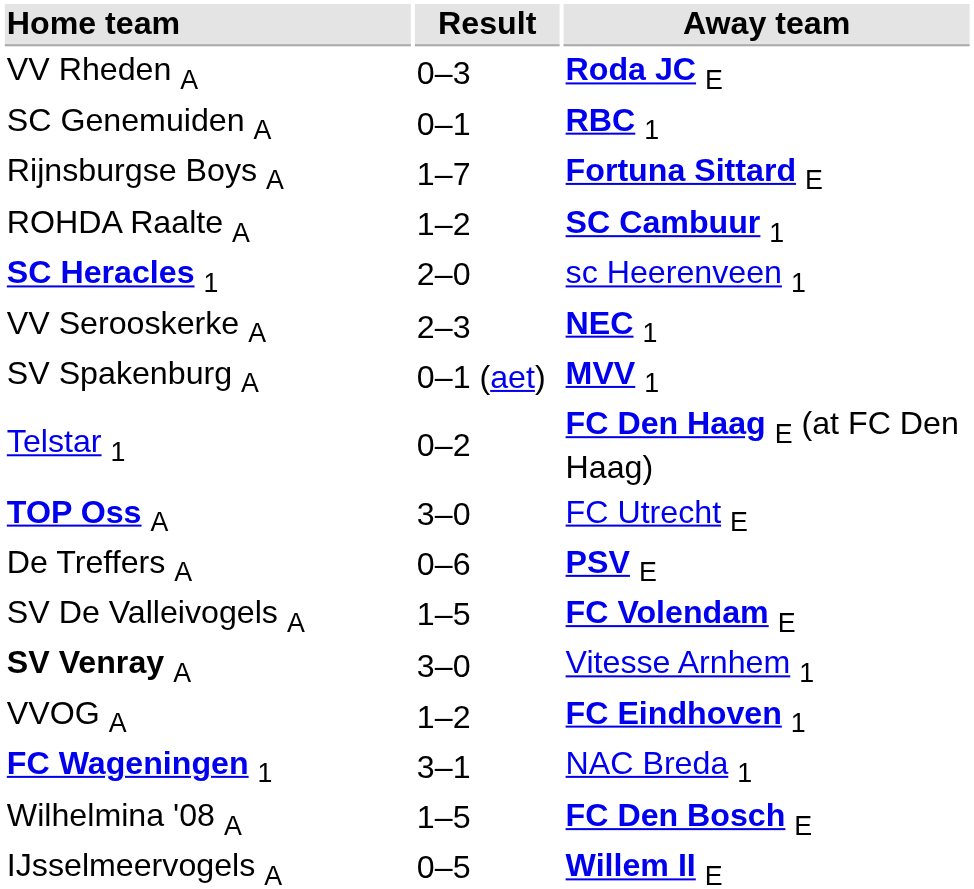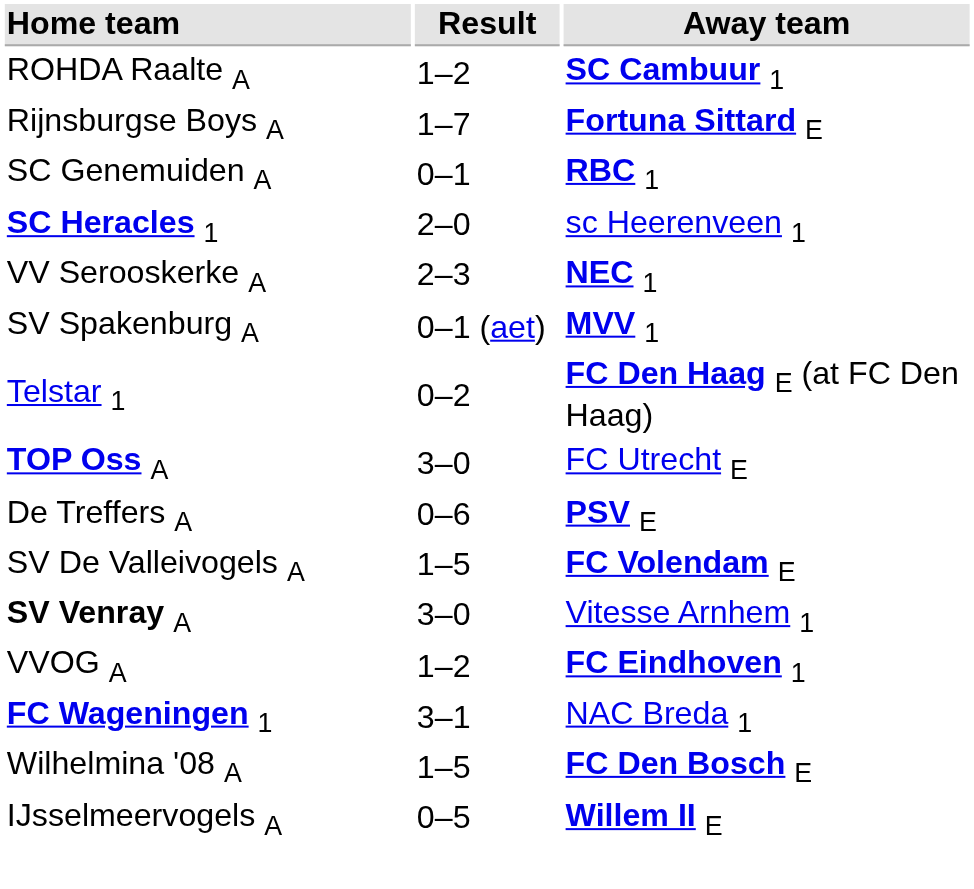- row: VV Rheden A | 0–3 | Roda JC E
rows swapped: ROHDA Raalte A <-> SC Genemuiden A
